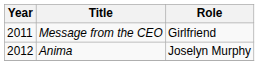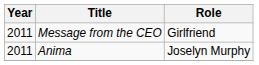Anima | Year: 2012 -> 2011
